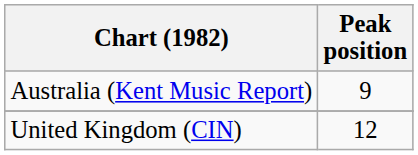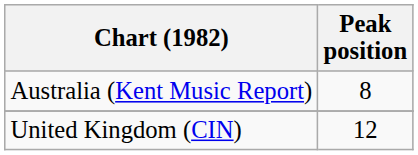Australia (Kent Music Report) | Peak position: 9 -> 8
